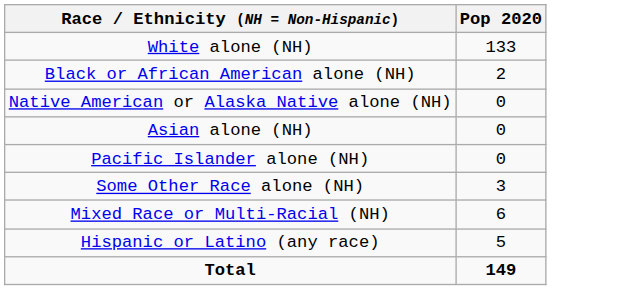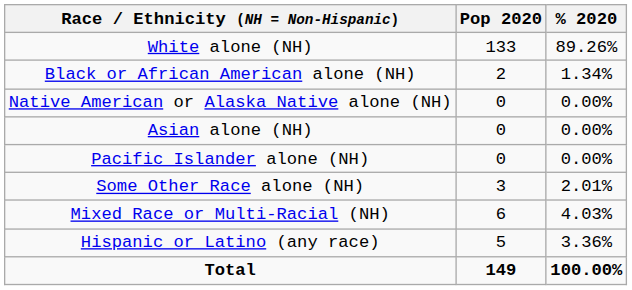+ column: % 2020 | 89.26% | 1.34% | 0.00% | 0.00% | 0.00% | 2.01% | 4.03% | 3.36% | 100.00%
